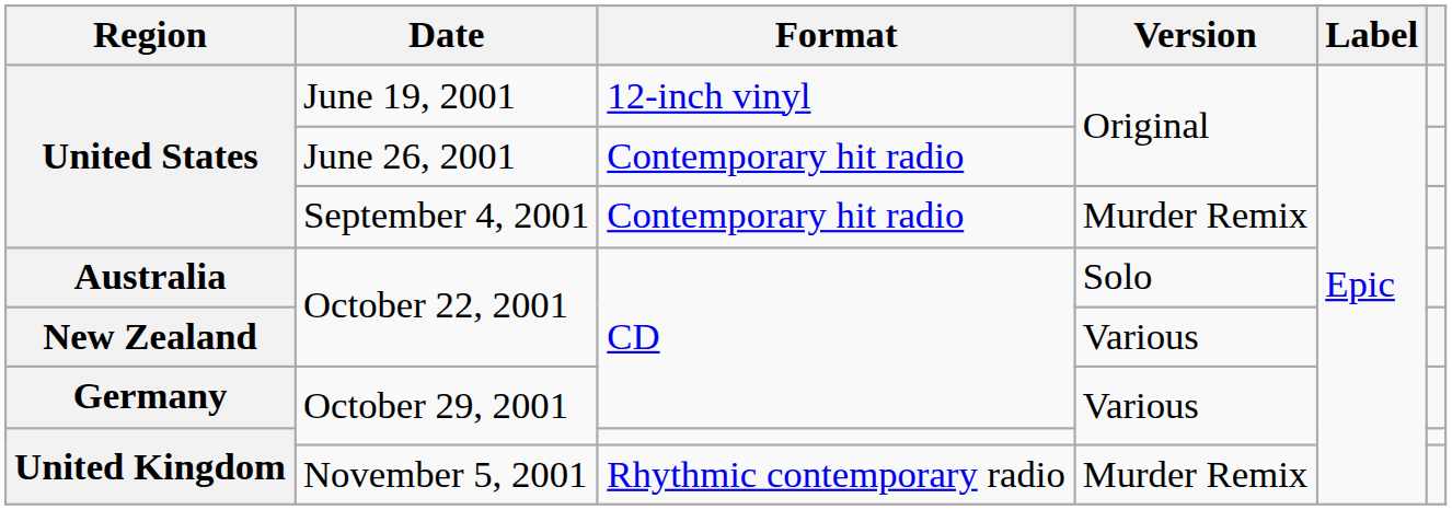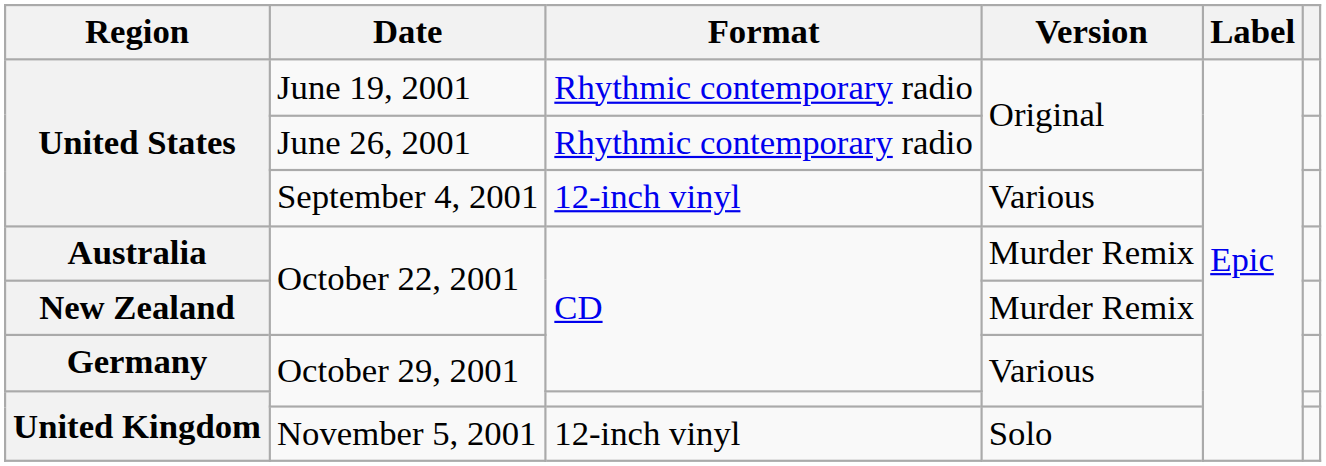June 19, 2001 | Format: 12-inch vinyl -> Rhythmic contemporary radio
June 26, 2001 | Format: Contemporary hit radio -> Rhythmic contemporary radio
September 4, 2001 | Format: Contemporary hit radio -> 12-inch vinyl
September 4, 2001 | Version: Murder Remix -> Various
Australia / October 22, 2001 | Version: Solo -> Murder Remix
New Zealand / October 22, 2001 | Version: Various -> Murder Remix
November 5, 2001 | Format: Rhythmic contemporary radio -> 12-inch vinyl
November 5, 2001 | Version: Murder Remix -> Solo
